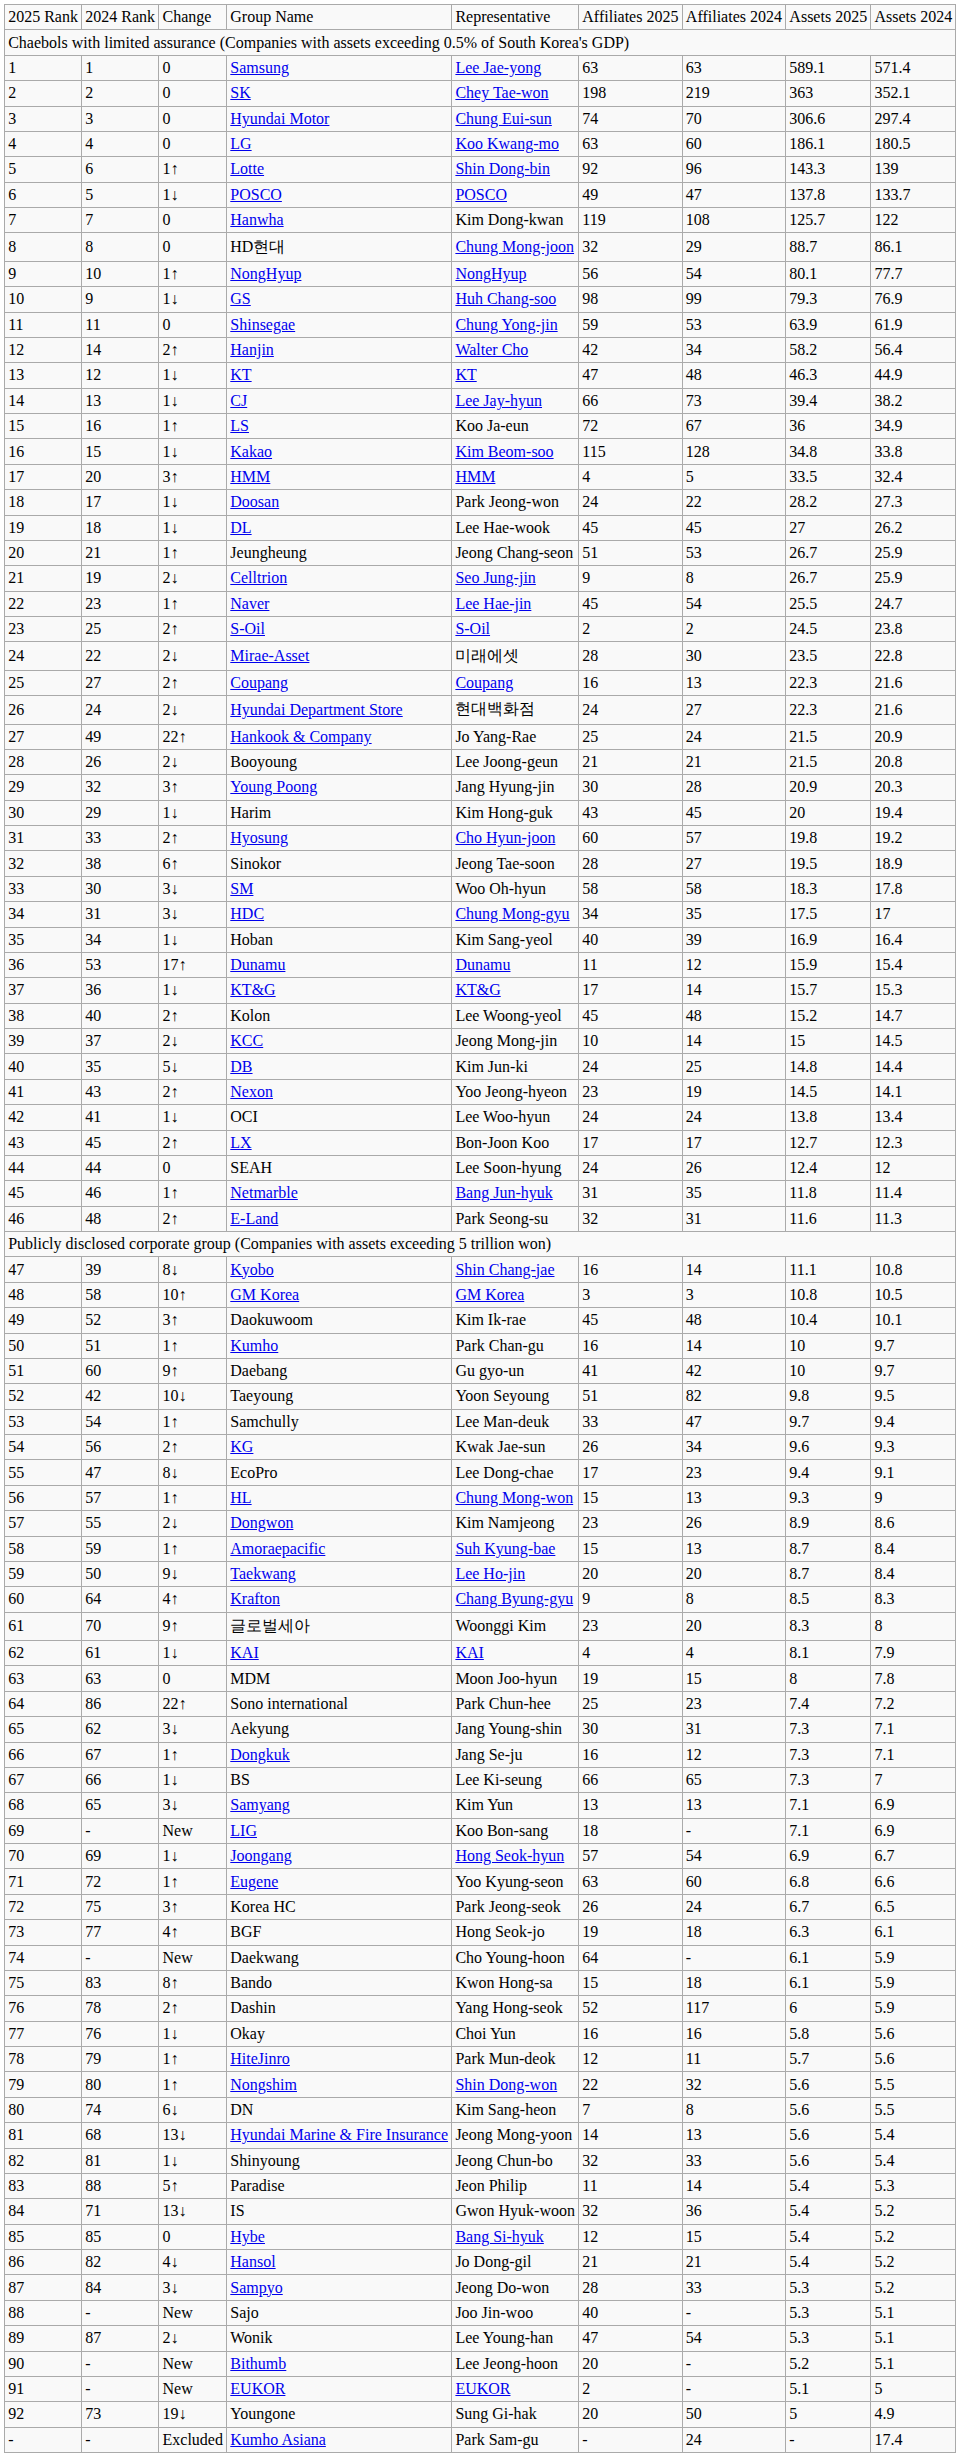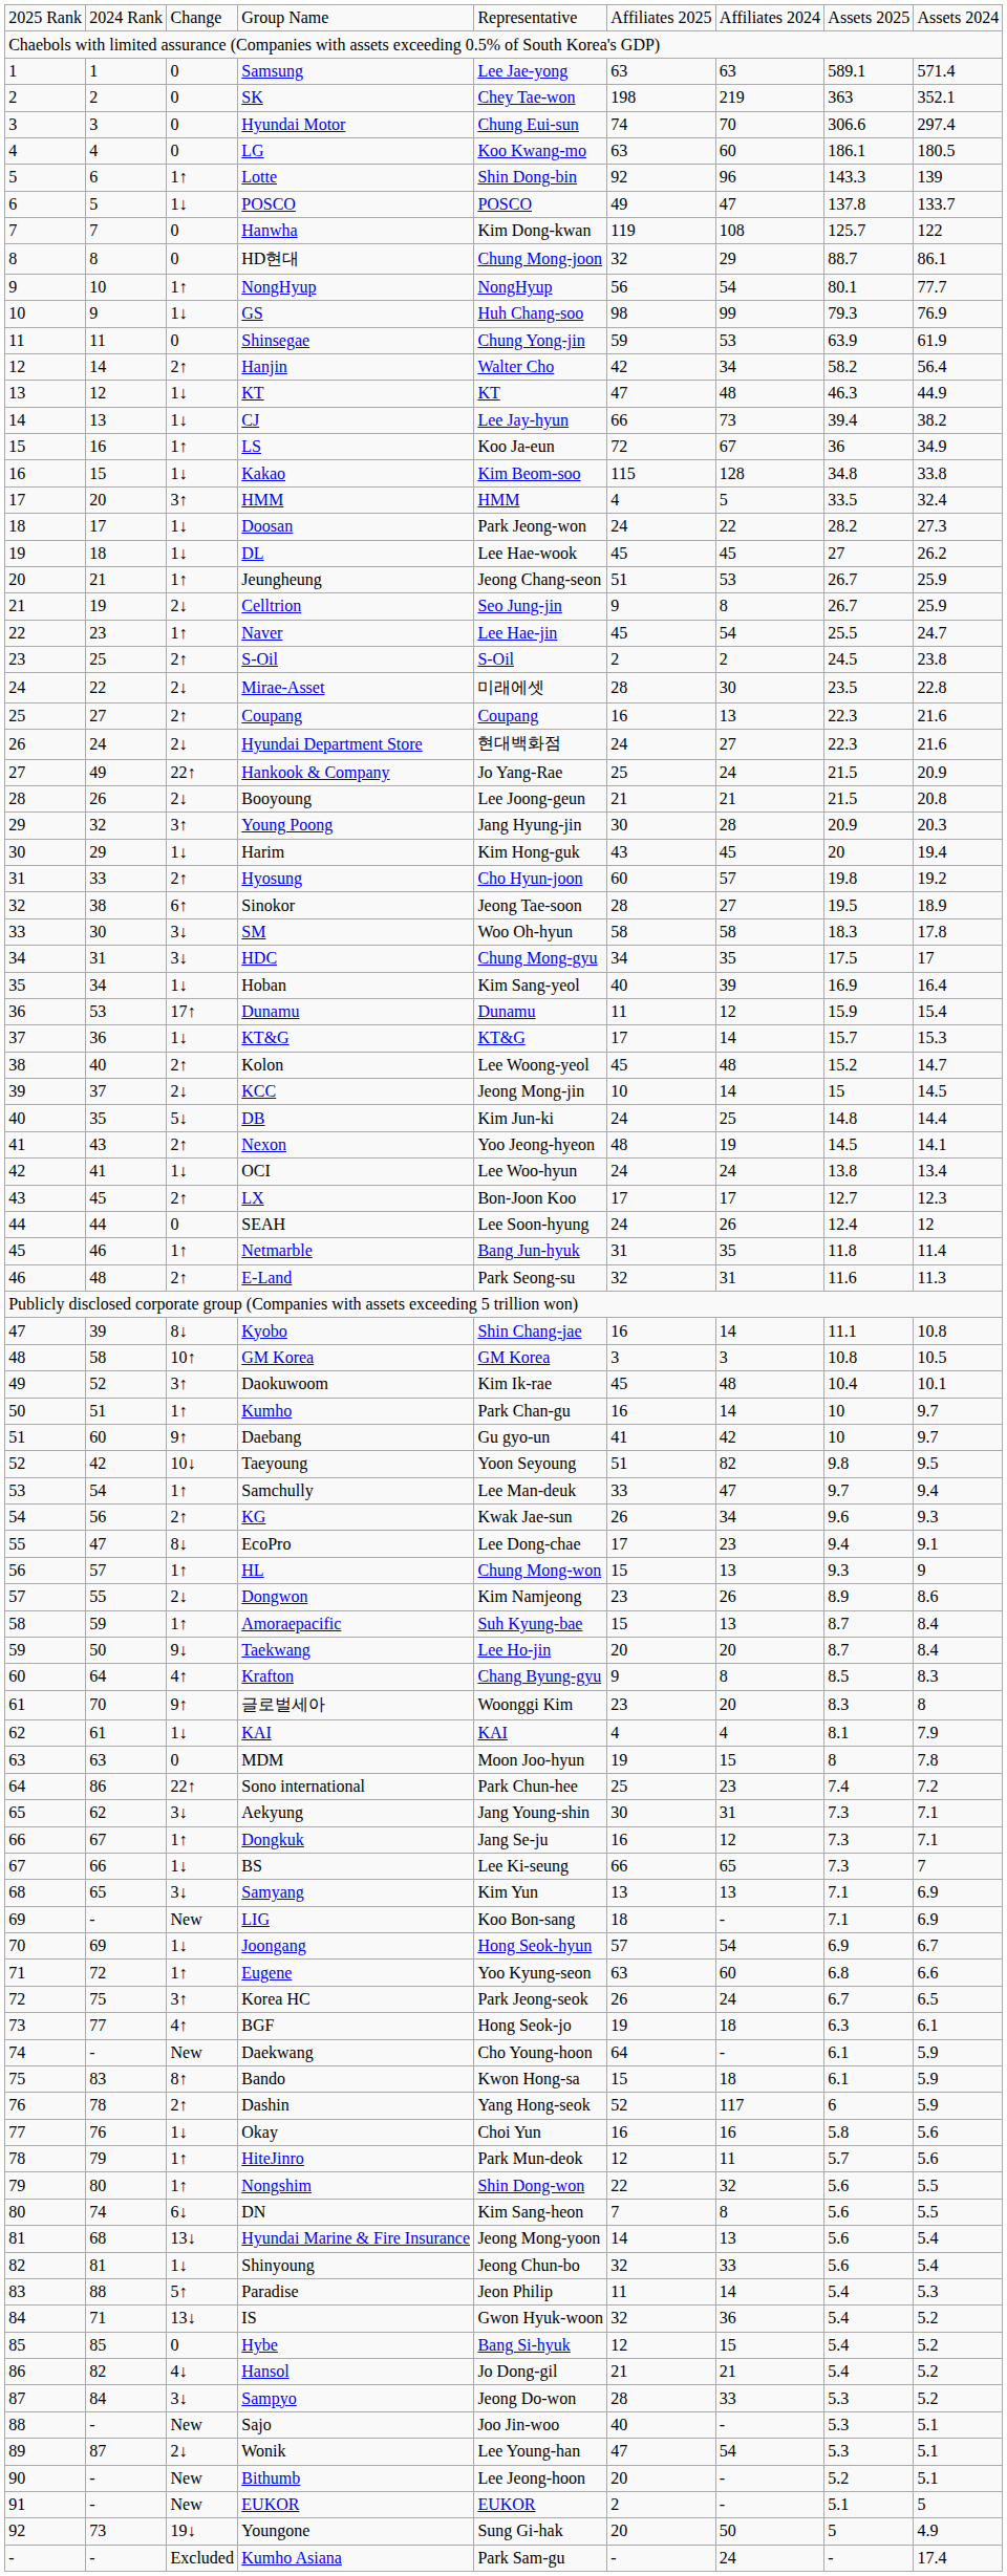Nexon | column 6: 23 -> 48
